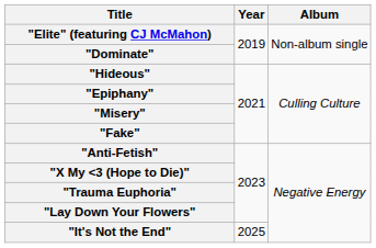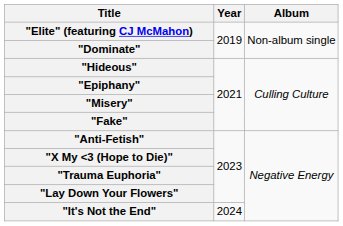"It's Not the End" | Year: 2025 -> 2024
